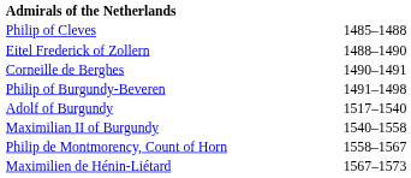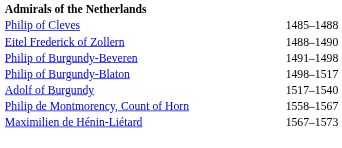- row: Corneille de Berghes | 1490–1491
+ row: Philip of Burgundy-Blaton | 1498–1517
- row: Maximilian II of Burgundy | 1540–1558
